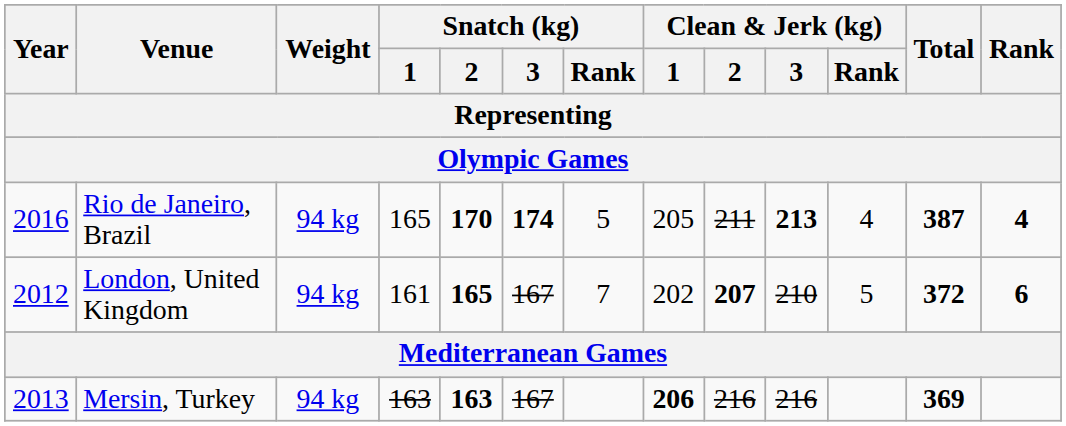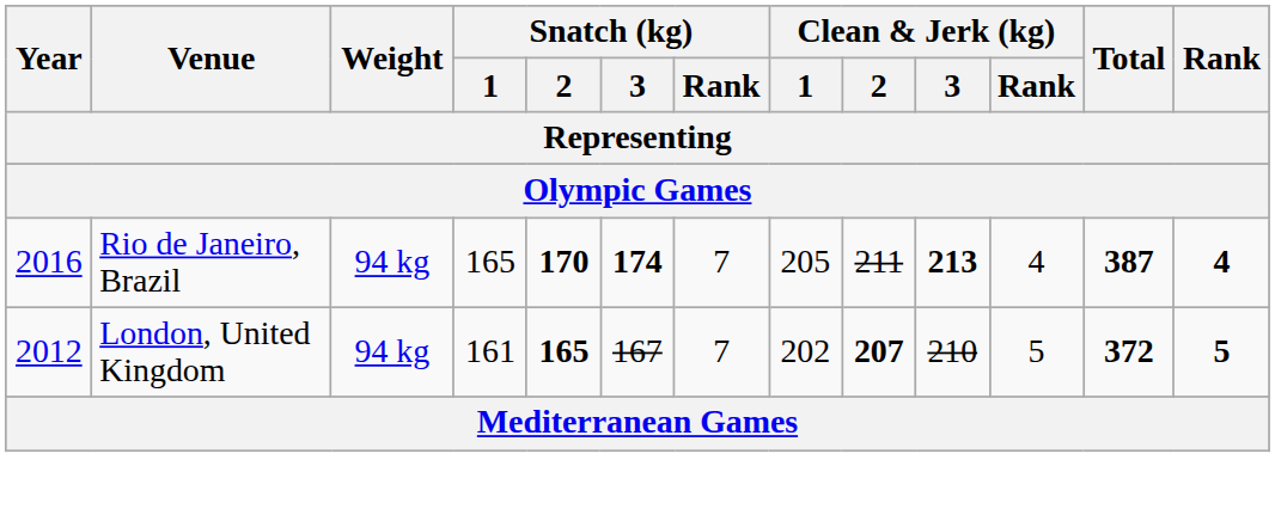Rio de Janeiro, Brazil | Snatch (kg) / Rank: 5 -> 7
London, United Kingdom | Rank: 6 -> 5
- row: 2013 | Mersin, Turkey | 94 kg | 163 | 163 | 167 | 206 | 216 | 216 | 369
